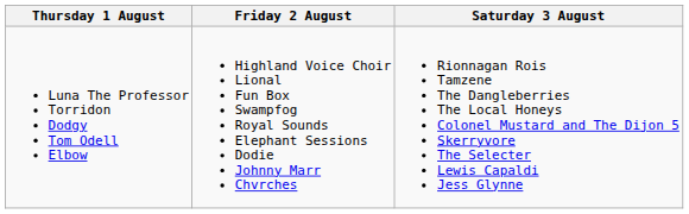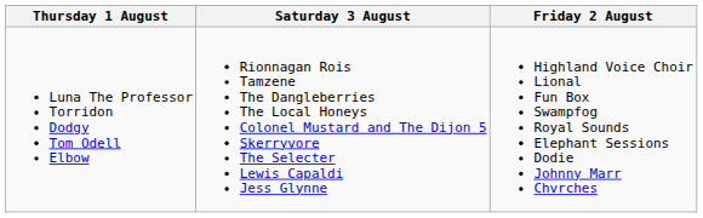columns swapped: Friday 2 August <-> Saturday 3 August
